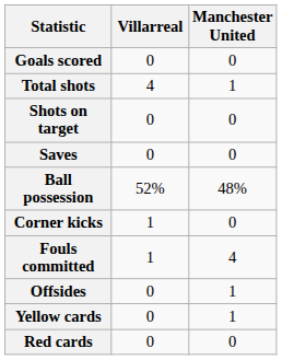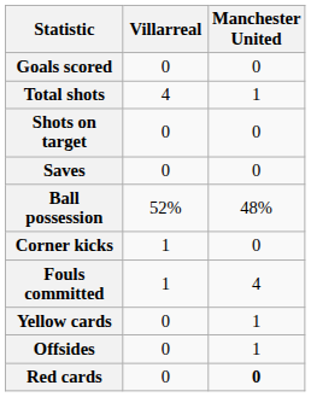rows swapped: Offsides <-> Yellow cards
Red cards | Manchester United: normal -> bold
